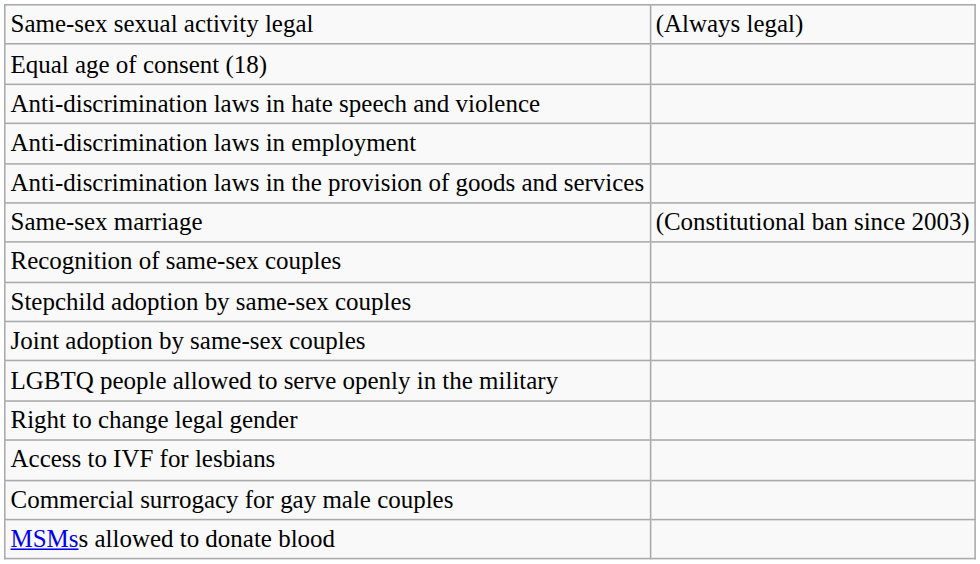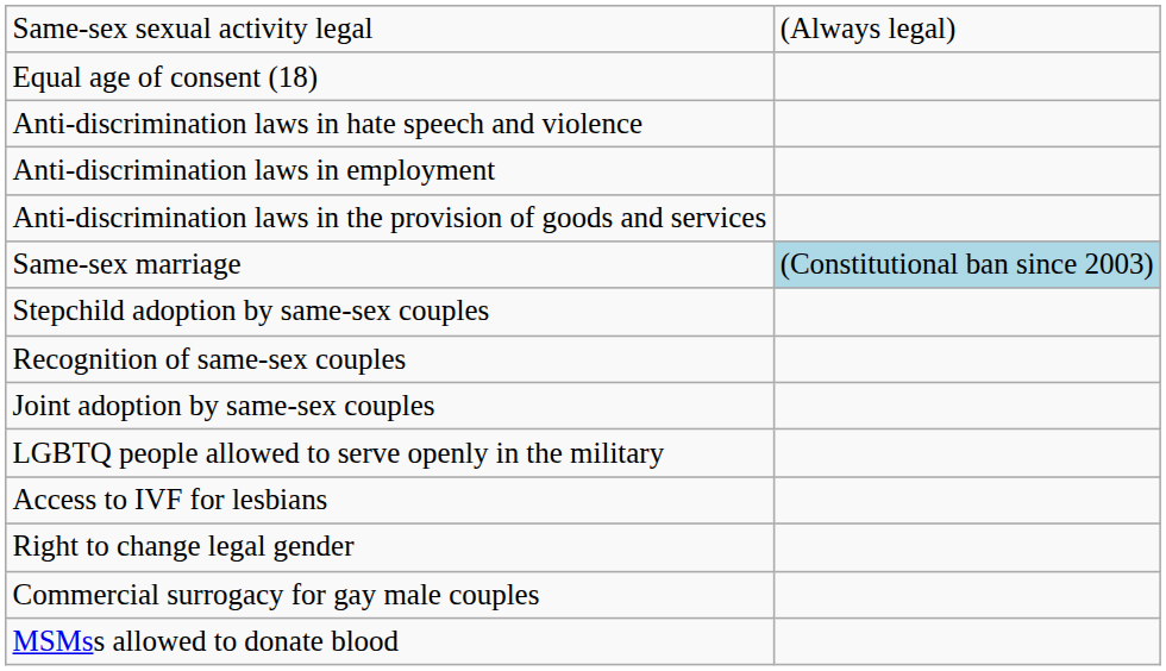Same-sex marriage | column 2: no background -> lightblue background
rows swapped: Recognition of same-sex couples <-> Stepchild adoption by same-sex couples
rows swapped: Right to change legal gender <-> Access to IVF for lesbians
